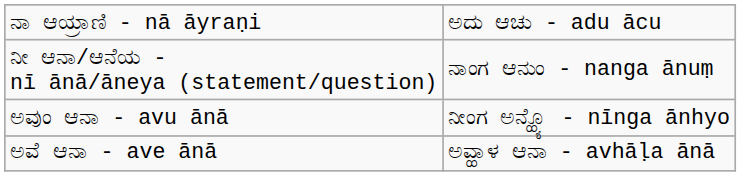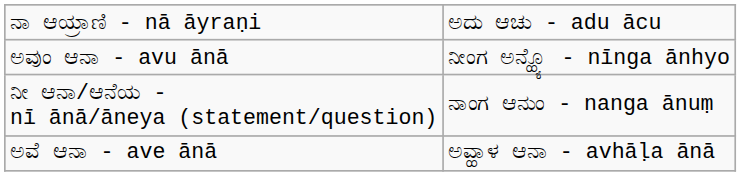rows swapped: ನೀ ಆನಾ/ಆನೆಯ - nī ānā/āneya (statement/question) <-> ಅವುಂ ಆನಾ - avu ānā
